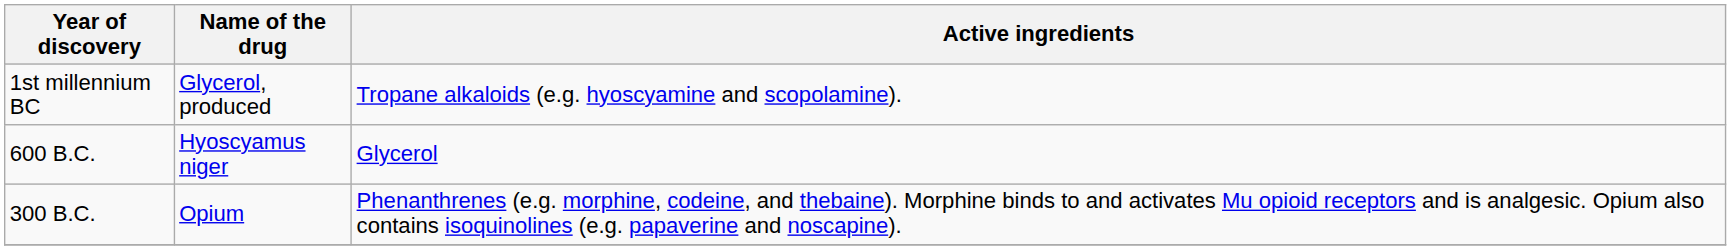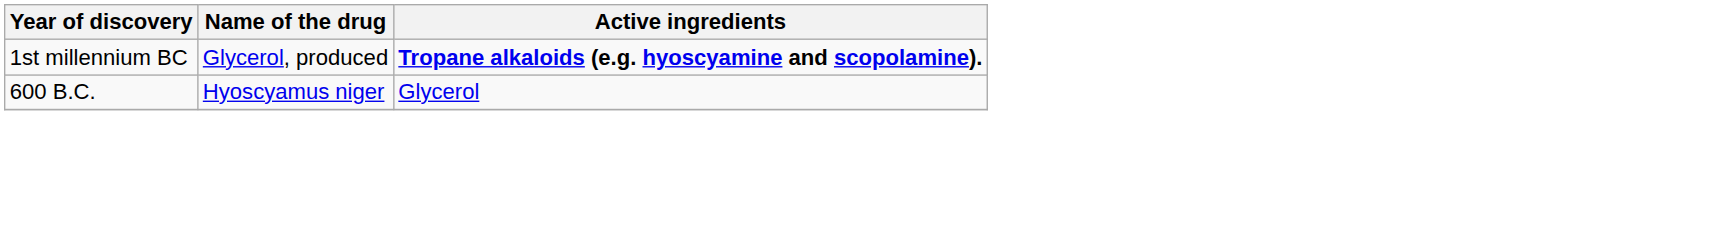1st millennium BC | Active ingredients: normal -> bold
- row: 300 B.C. | Opium | Phenanthrenes (e.g. morphine, codeine, and thebaine). Morphine binds to and activates Mu opioid receptors and is analgesic. Opium also contains isoquinolines (e.g. papaverine and noscapine).
